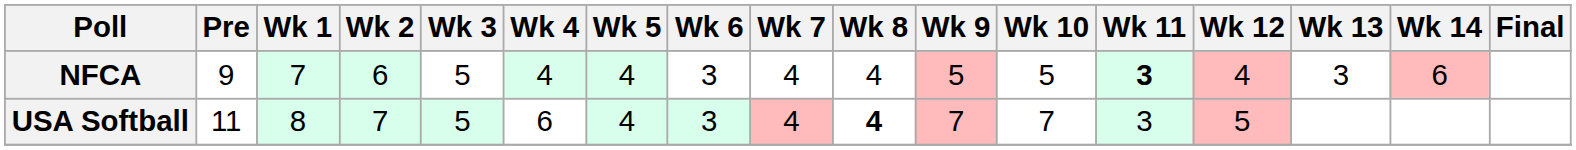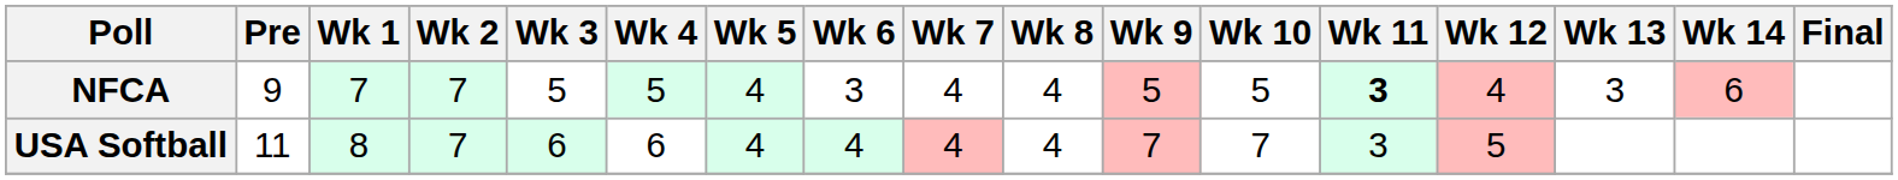NFCA | Wk 2: 6 -> 7
NFCA | Wk 4: 4 -> 5
USA Softball | Wk 3: 5 -> 6
USA Softball | Wk 6: 3 -> 4
USA Softball | Wk 8: bold -> normal
